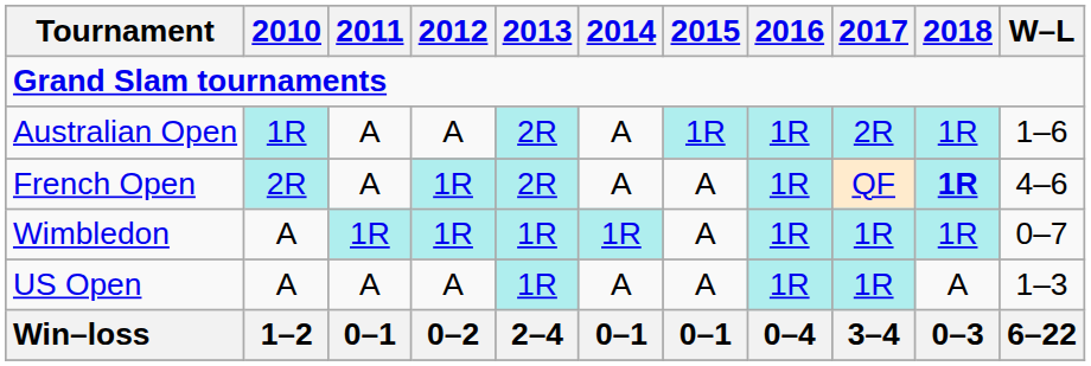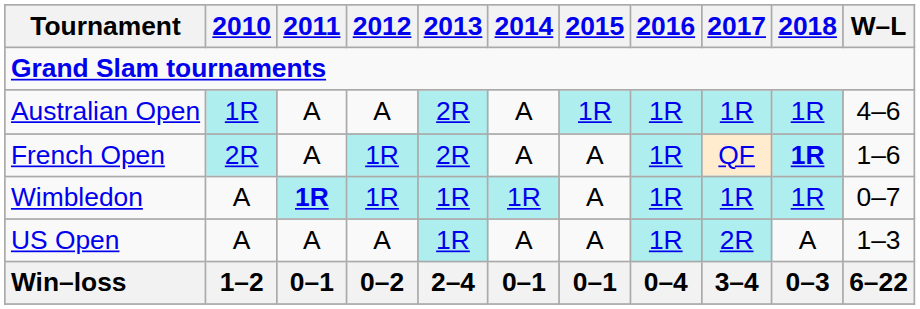Australian Open | 2017: 2R -> 1R
Australian Open | W–L: 1–6 -> 4–6
French Open | W–L: 4–6 -> 1–6
Wimbledon | 2011: normal -> bold
US Open | 2017: 1R -> 2R
